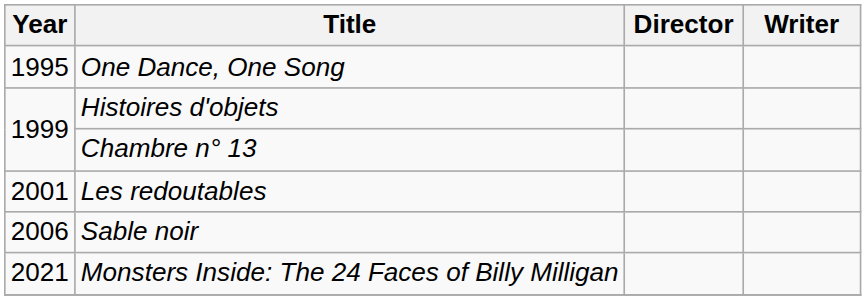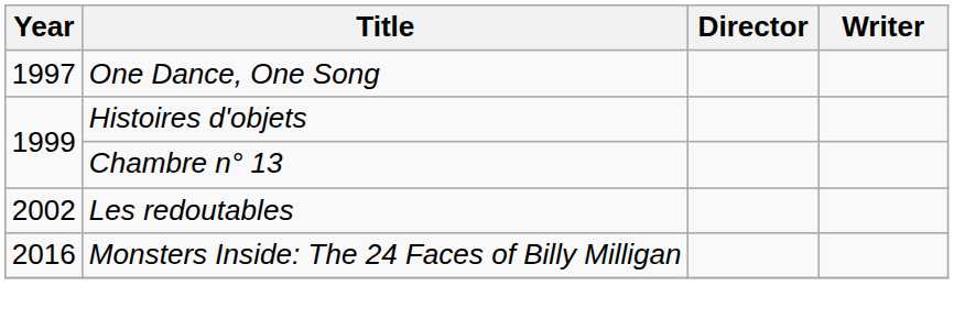One Dance, One Song | Year: 1995 -> 1997
Les redoutables | Year: 2001 -> 2002
- row: 2006 | Sable noir
Monsters Inside: The 24 Faces of Billy Milligan | Year: 2021 -> 2016
